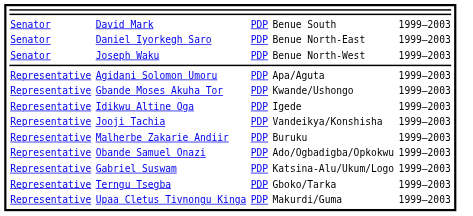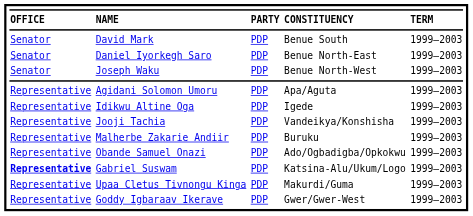+ row: OFFICE | NAME | PARTY | CONSTITUENCY | TERM
- row: Representative | Gbande Moses Akuha Tor | PDP | Kwande/Ushongo | 1999–2003
Gabriel Suswam | column 1: normal -> bold
- row: Representative | Terngu Tsegba | PDP | Gboko/Tarka | 1999–2003
+ row: Representative | Goddy Igbaraav Ikerave | PDP | Gwer/Gwer-West | 1999–2003
